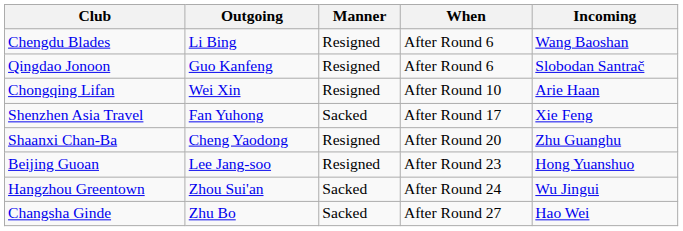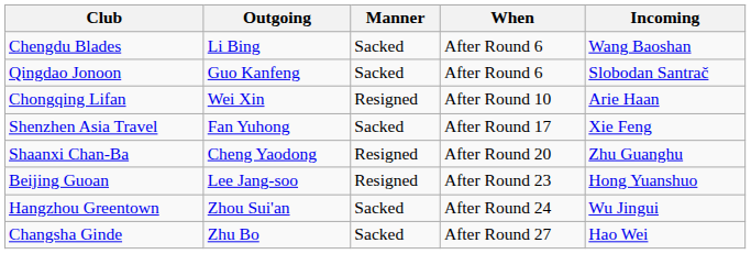Chengdu Blades | Manner: Resigned -> Sacked
Qingdao Jonoon | Manner: Resigned -> Sacked
